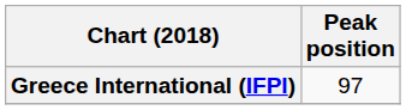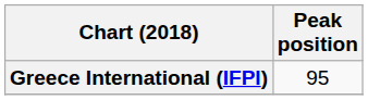Greece International (IFPI) | Peak position: 97 -> 95
